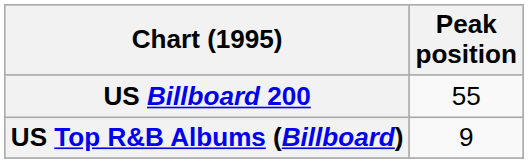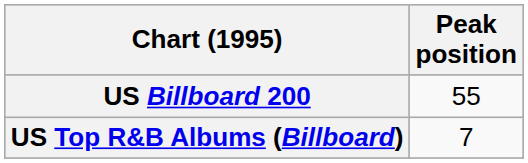US Top R&B Albums (Billboard) | Peak position: 9 -> 7
